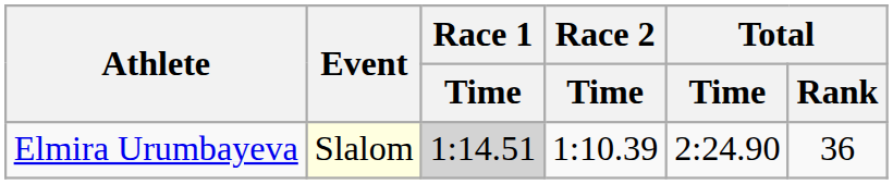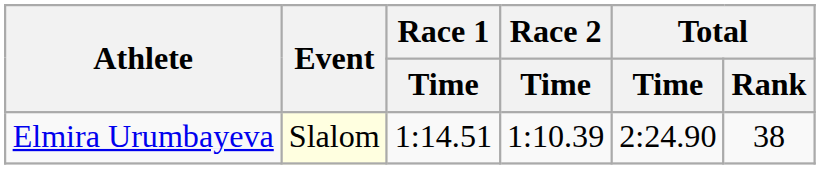Elmira Urumbayeva | Race 1 / Time: lightgrey background -> no background
Elmira Urumbayeva | Total / Rank: 36 -> 38
